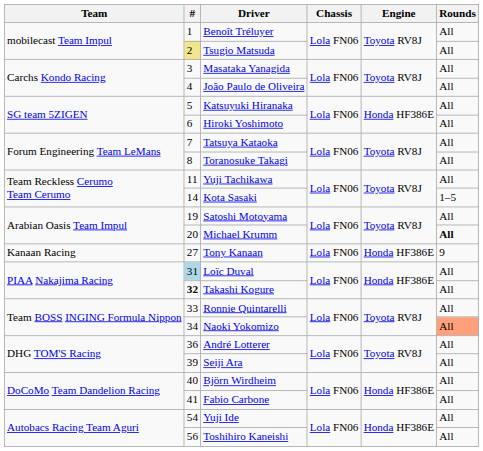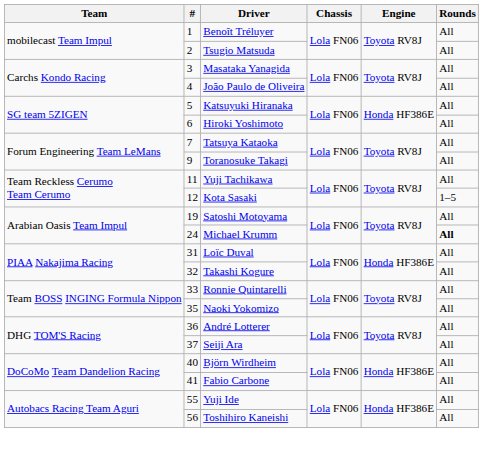Tsugio Matsuda | #: khaki background -> no background
Toranosuke Takagi | #: 8 -> 9
Kota Sasaki | #: 14 -> 12
Michael Krumm | #: 20 -> 24
- row: Kanaan Racing | 27 | Tony Kanaan | Lola FN06 | Honda HF386E | 9
Loïc Duval | #: lightblue background -> no background
Takashi Kogure | #: bold -> normal
Naoki Yokomizo | #: 34 -> 35
Naoki Yokomizo | Rounds: lightsalmon background -> no background
Seiji Ara | #: 39 -> 37
Yuji Ide | #: 54 -> 55
